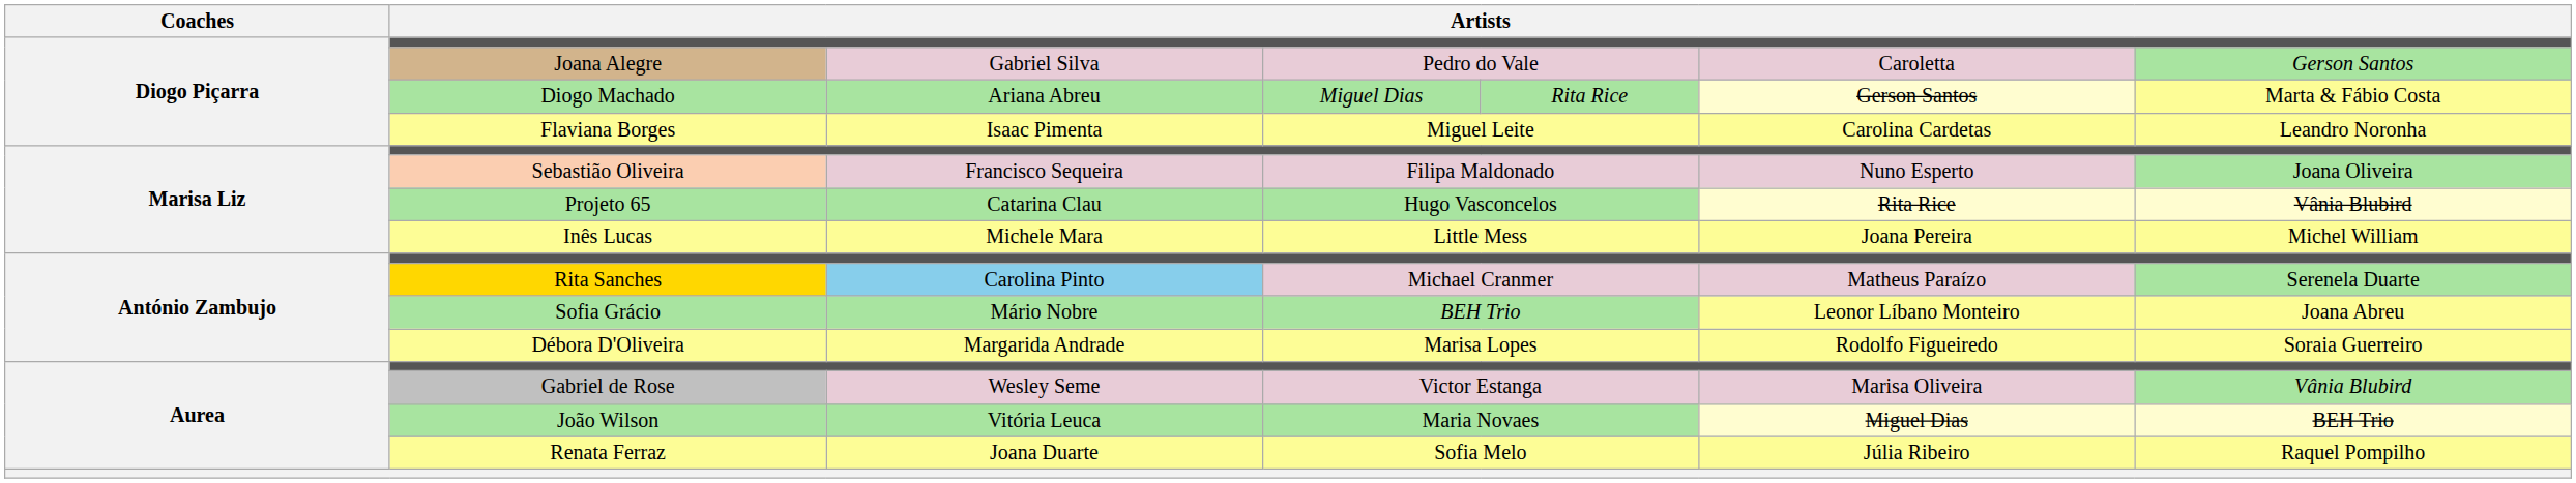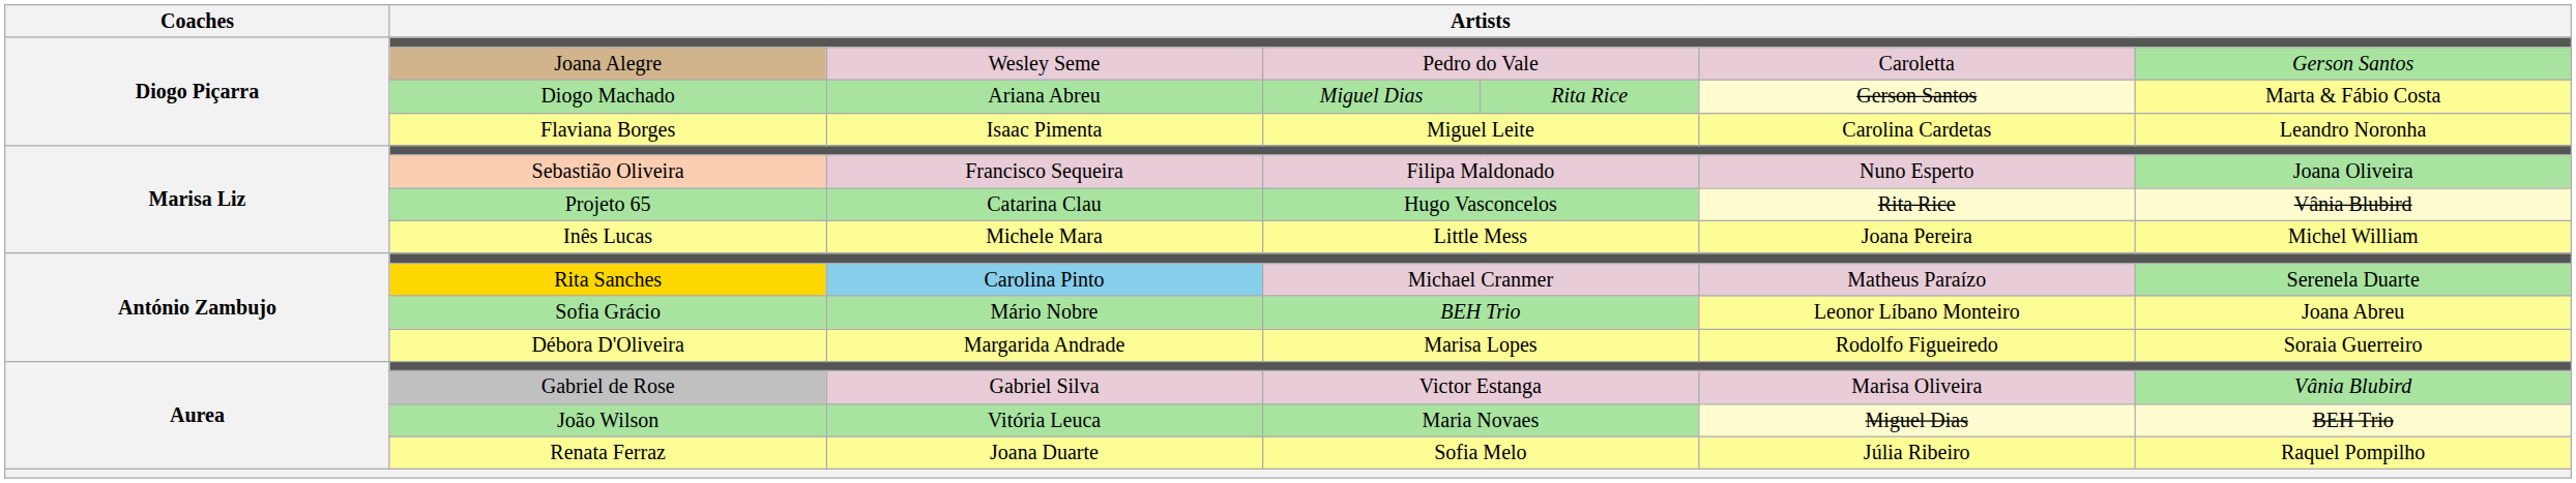Joana Alegre | column 3: Gabriel Silva -> Wesley Seme
Gabriel de Rose | column 3: Wesley Seme -> Gabriel Silva
